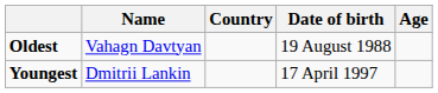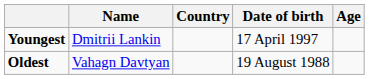rows swapped: Youngest <-> Oldest
